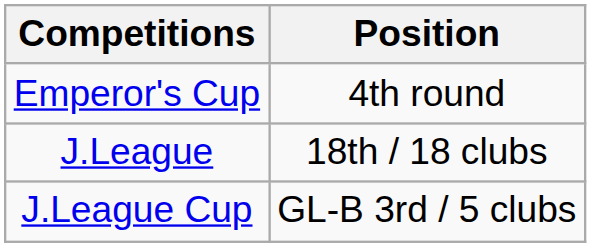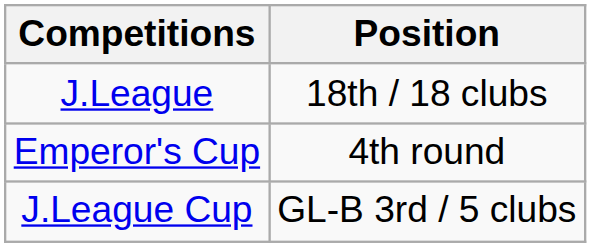rows swapped: J.League <-> Emperor's Cup
